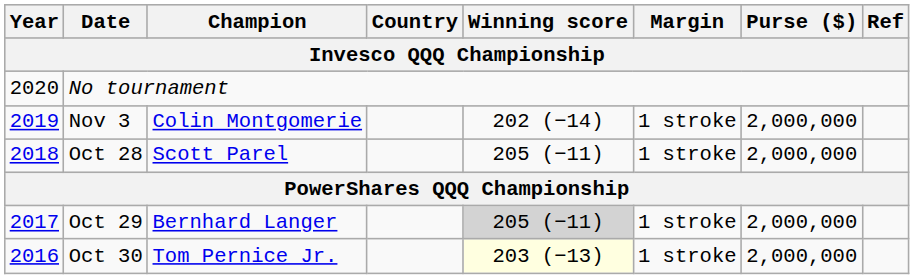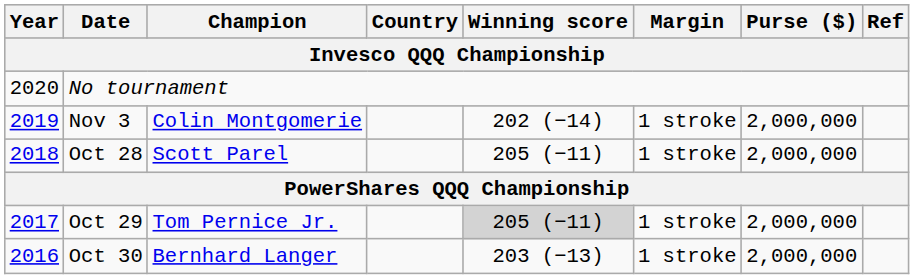Oct 29 | Champion: Bernhard Langer -> Tom Pernice Jr.
Oct 30 | Champion: Tom Pernice Jr. -> Bernhard Langer
Oct 30 | Winning score: lightyellow background -> no background
